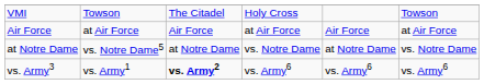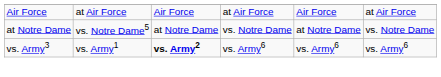- row: VMI | Towson | The Citadel | Holy Cross | Towson
